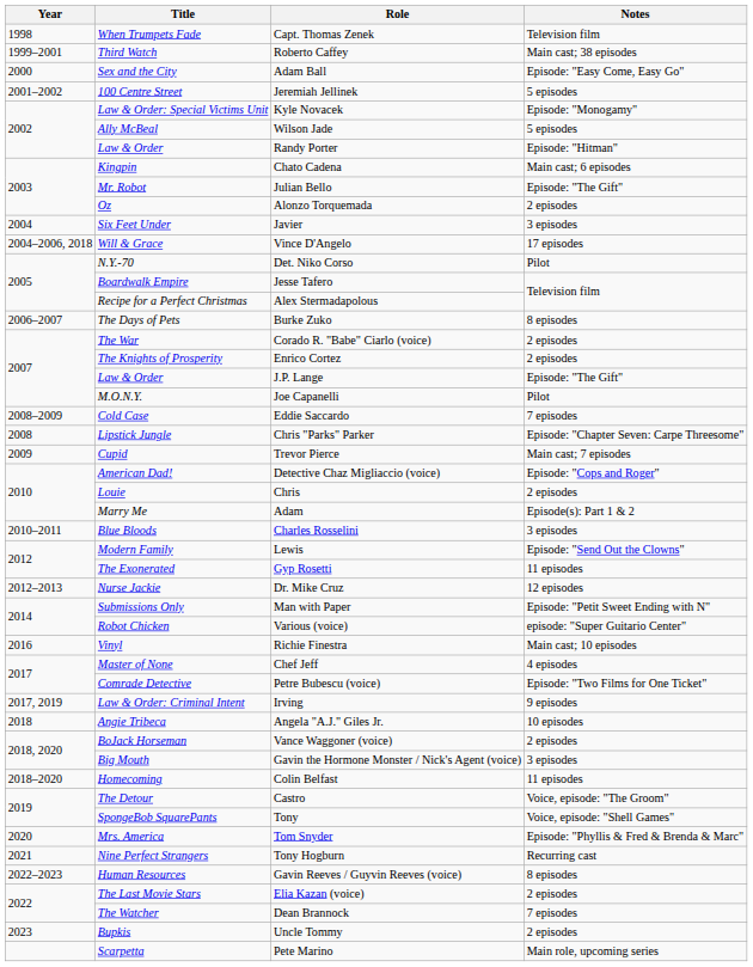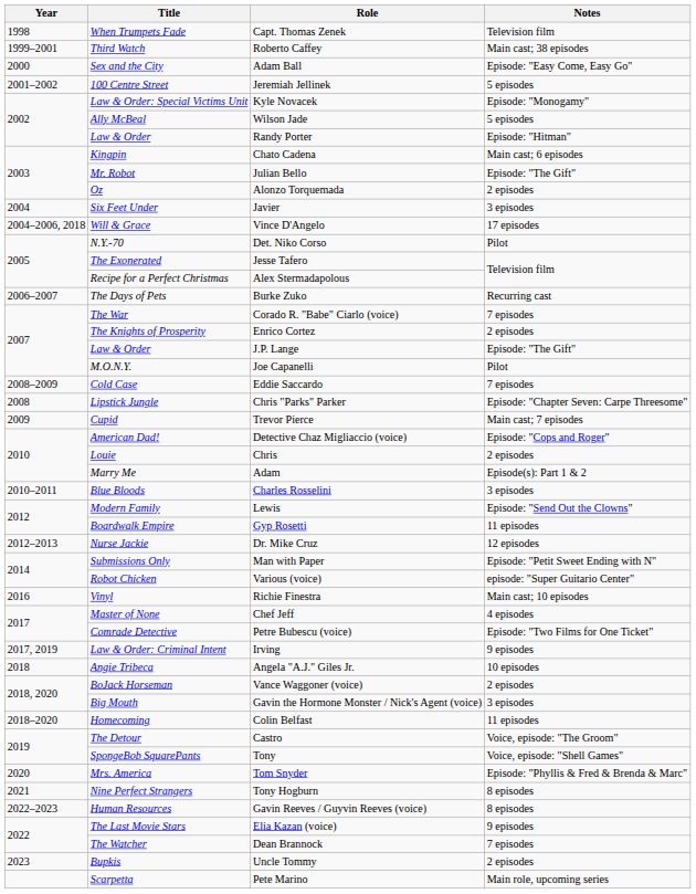Jesse Tafero | Title: Boardwalk Empire -> The Exonerated
Burke Zuko | Notes: 8 episodes -> Recurring cast
Corado R. "Babe" Ciarlo (voice) | Notes: 2 episodes -> 7 episodes
Gyp Rosetti | Title: The Exonerated -> Boardwalk Empire
Tony Hogburn | Notes: Recurring cast -> 8 episodes
Elia Kazan (voice) | Notes: 2 episodes -> 9 episodes
